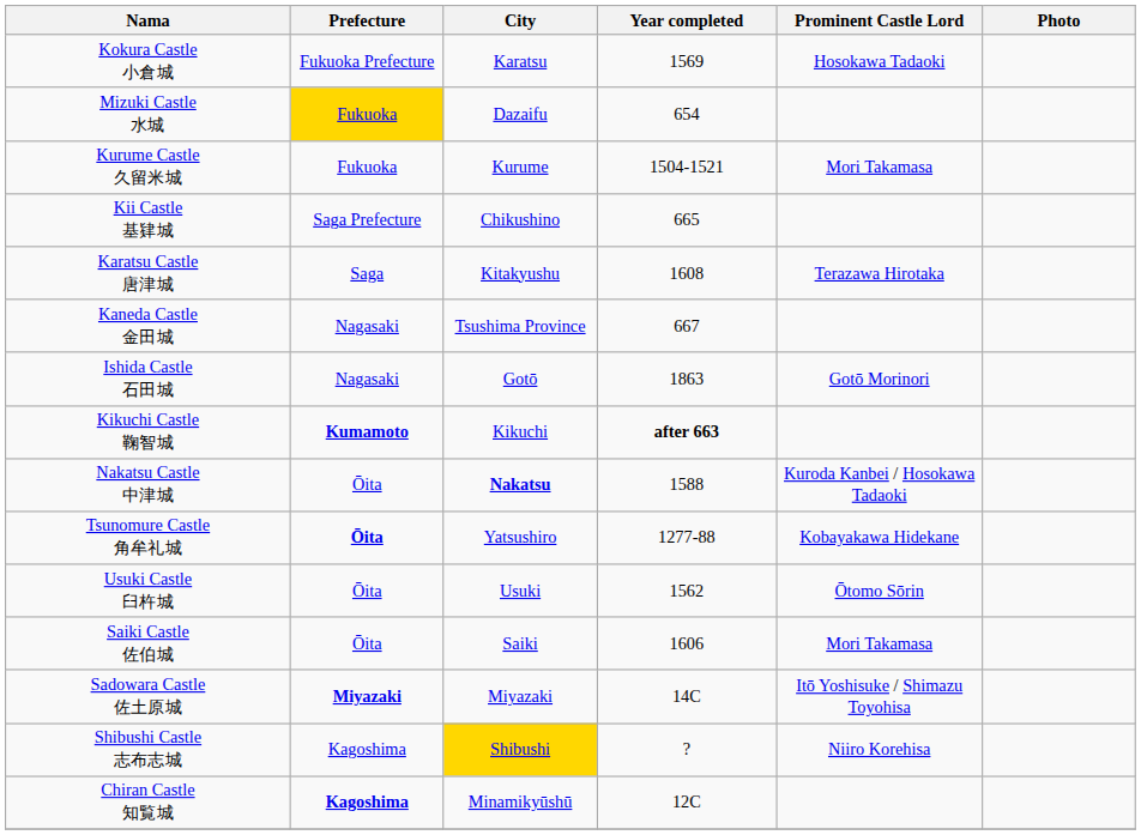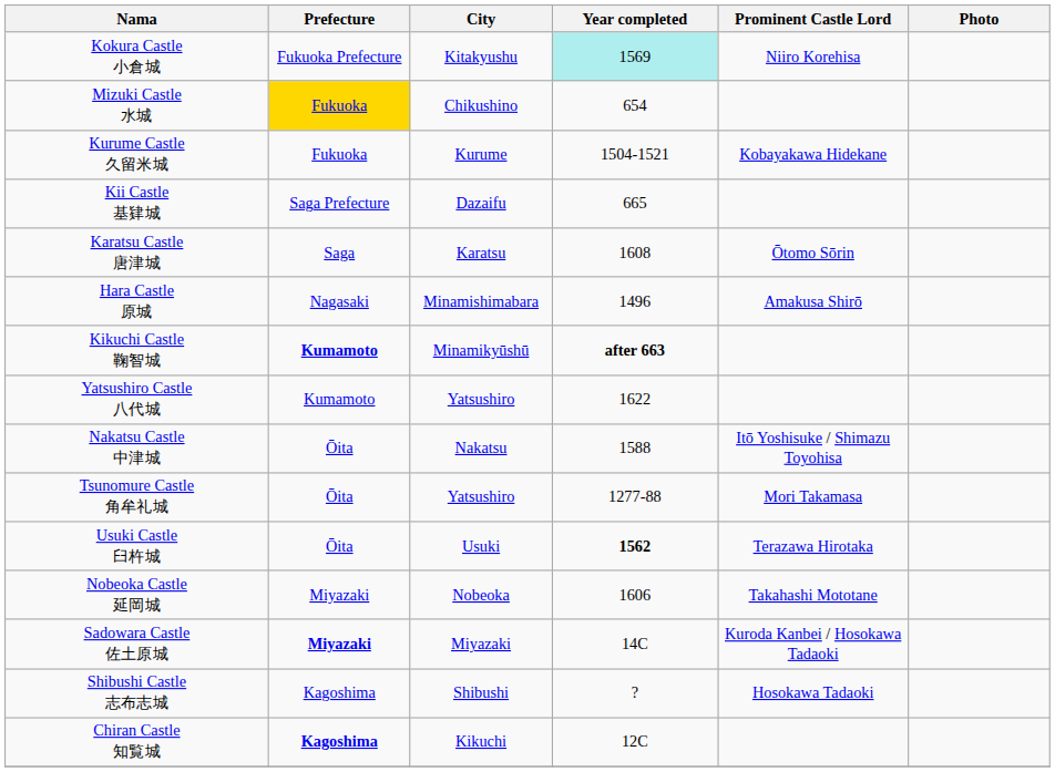Kokura Castle 小倉城 | City: Karatsu -> Kitakyushu
Kokura Castle 小倉城 | Year completed: no background -> paleturquoise background
Kokura Castle 小倉城 | Prominent Castle Lord: Hosokawa Tadaoki -> Niiro Korehisa
Mizuki Castle 水城 | City: Dazaifu -> Chikushino
Kurume Castle 久留米城 | Prominent Castle Lord: Mori Takamasa -> Kobayakawa Hidekane
Kii Castle 基肄城 | City: Chikushino -> Dazaifu
Karatsu Castle 唐津城 | City: Kitakyushu -> Karatsu
Karatsu Castle 唐津城 | Prominent Castle Lord: Terazawa Hirotaka -> Ōtomo Sōrin
- row: Kaneda Castle 金田城 | Nagasaki | Tsushima Province | 667
- row: Ishida Castle 石田城 | Nagasaki | Gotō | 1863 | Gotō Morinori
+ row: Hara Castle 原城 | Nagasaki | Minamishimabara | 1496 | Amakusa Shirō
Kikuchi Castle 鞠智城 | City: Kikuchi -> Minamikyūshū
+ row: Yatsushiro Castle 八代城 | Kumamoto | Yatsushiro | 1622
Nakatsu Castle 中津城 | City: bold -> normal
Nakatsu Castle 中津城 | Prominent Castle Lord: Kuroda Kanbei / Hosokawa Tadaoki -> Itō Yoshisuke / Shimazu Toyohisa
Tsunomure Castle 角牟礼城 | Prefecture: bold -> normal
Tsunomure Castle 角牟礼城 | Prominent Castle Lord: Kobayakawa Hidekane -> Mori Takamasa
Usuki Castle 臼杵城 | Year completed: normal -> bold
Usuki Castle 臼杵城 | Prominent Castle Lord: Ōtomo Sōrin -> Terazawa Hirotaka
- row: Saiki Castle 佐伯城 | Ōita | Saiki | 1606 | Mori Takamasa
+ row: Nobeoka Castle 延岡城 | Miyazaki | Nobeoka | 1606 | Takahashi Mototane
Sadowara Castle 佐土原城 | Prominent Castle Lord: Itō Yoshisuke / Shimazu Toyohisa -> Kuroda Kanbei / Hosokawa Tadaoki
Shibushi Castle 志布志城 | City: gold background -> no background
Shibushi Castle 志布志城 | Prominent Castle Lord: Niiro Korehisa -> Hosokawa Tadaoki
Chiran Castle 知覧城 | City: Minamikyūshū -> Kikuchi
